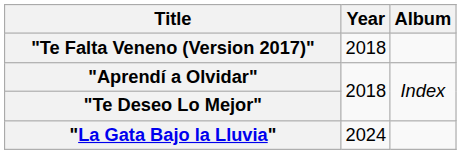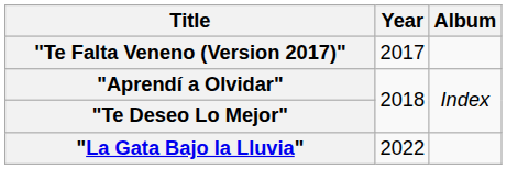"Te Falta Veneno (Version 2017)" | Year: 2018 -> 2017
"La Gata Bajo la Lluvia" | Year: 2024 -> 2022
